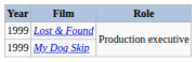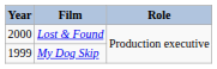Lost & Found | Year: 1999 -> 2000
